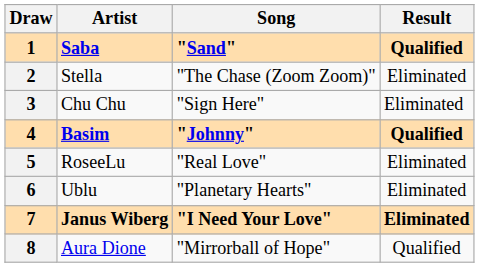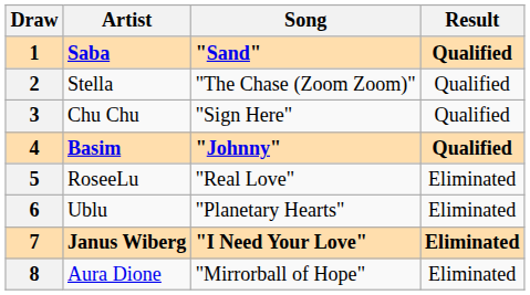2 | Result: Eliminated -> Qualified
3 | Result: Eliminated -> Qualified
8 | Result: Qualified -> Eliminated
